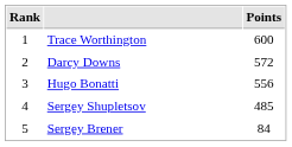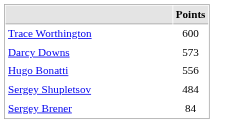- column: Rank | 1 | 2 | 3 | 4 | 5
Darcy Downs | Points: 572 -> 573
Sergey Shupletsov | Points: 485 -> 484
